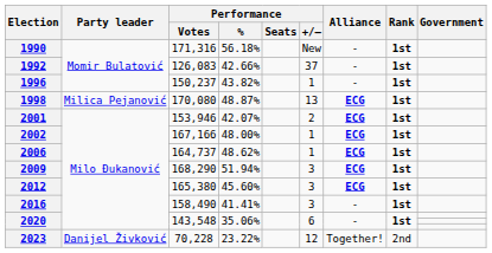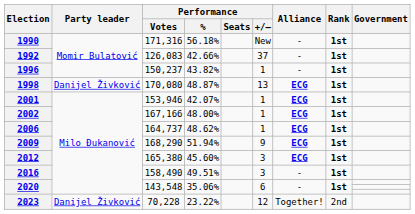1998 | Party leader: Milica Pejanović -> Danijel Živković
2001 | Performance / +/–: 2 -> 1
2009 | Performance / +/–: 3 -> 9
2016 | Performance / %: 41.41% -> 49.51%
